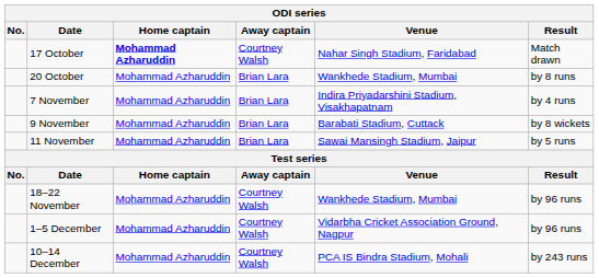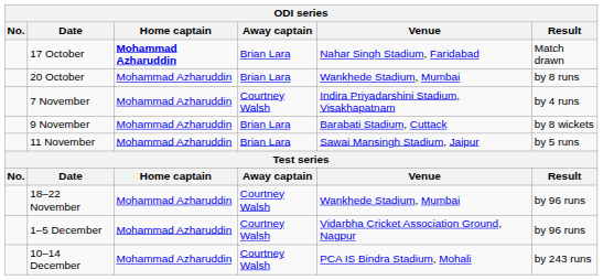17 October | Away captain: Courtney Walsh -> Brian Lara
7 November | Away captain: Brian Lara -> Courtney Walsh
